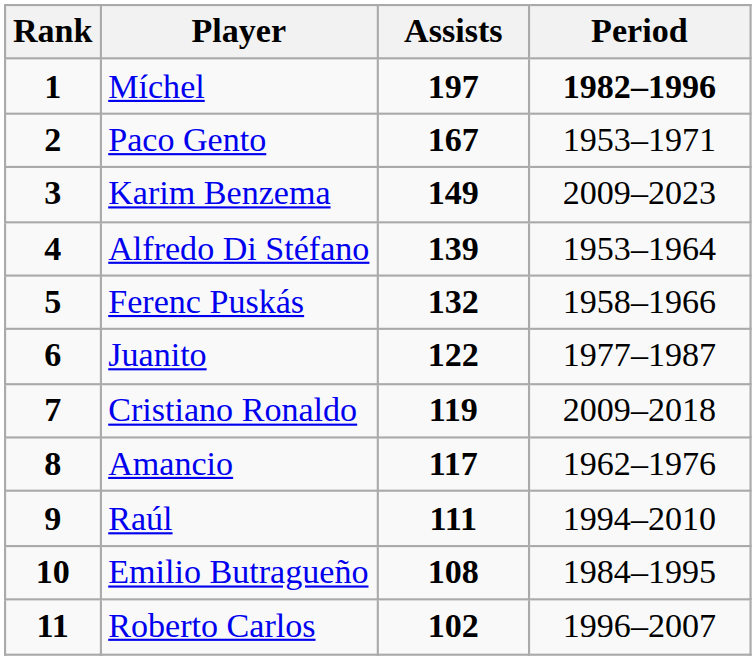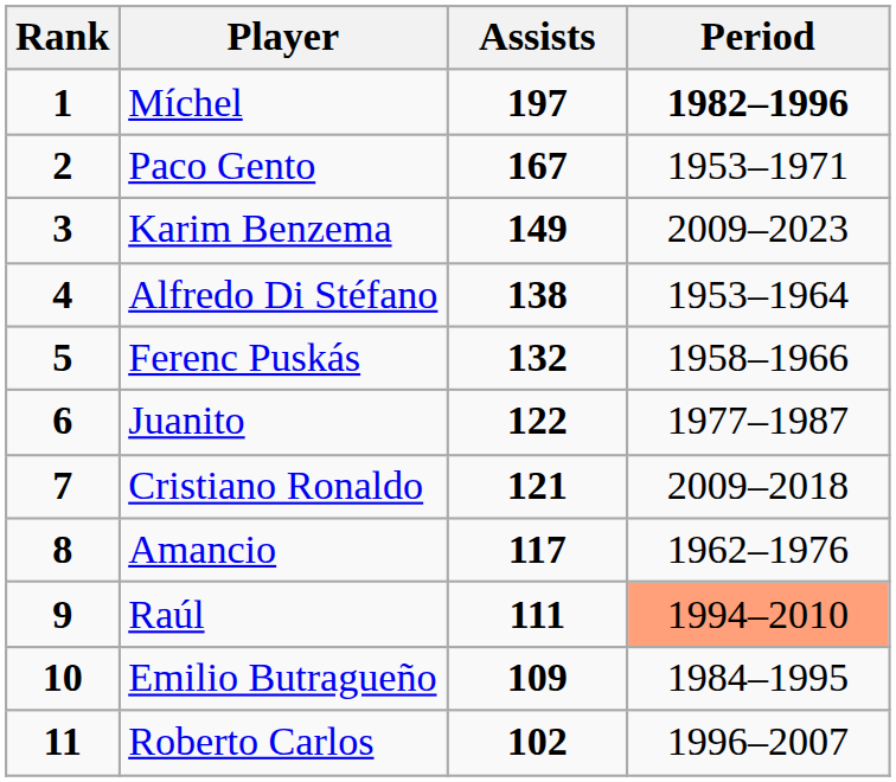Alfredo Di Stéfano | Assists: 139 -> 138
Cristiano Ronaldo | Assists: 119 -> 121
Raúl | Period: no background -> lightsalmon background
Emilio Butragueño | Assists: 108 -> 109
